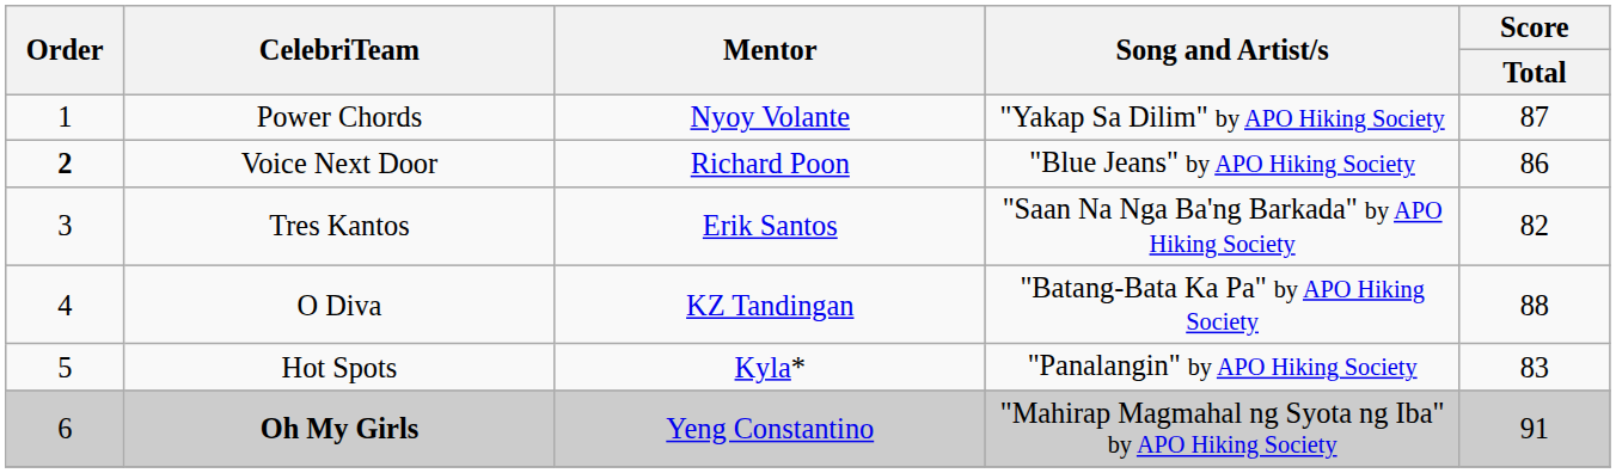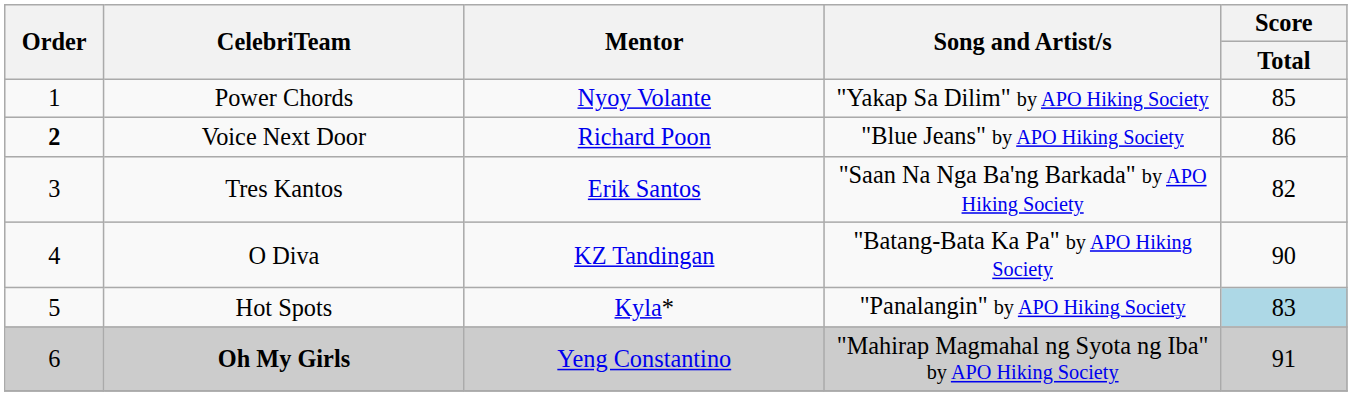Power Chords | Score / Total: 87 -> 85
O Diva | Score / Total: 88 -> 90
Hot Spots | Score / Total: no background -> lightblue background
